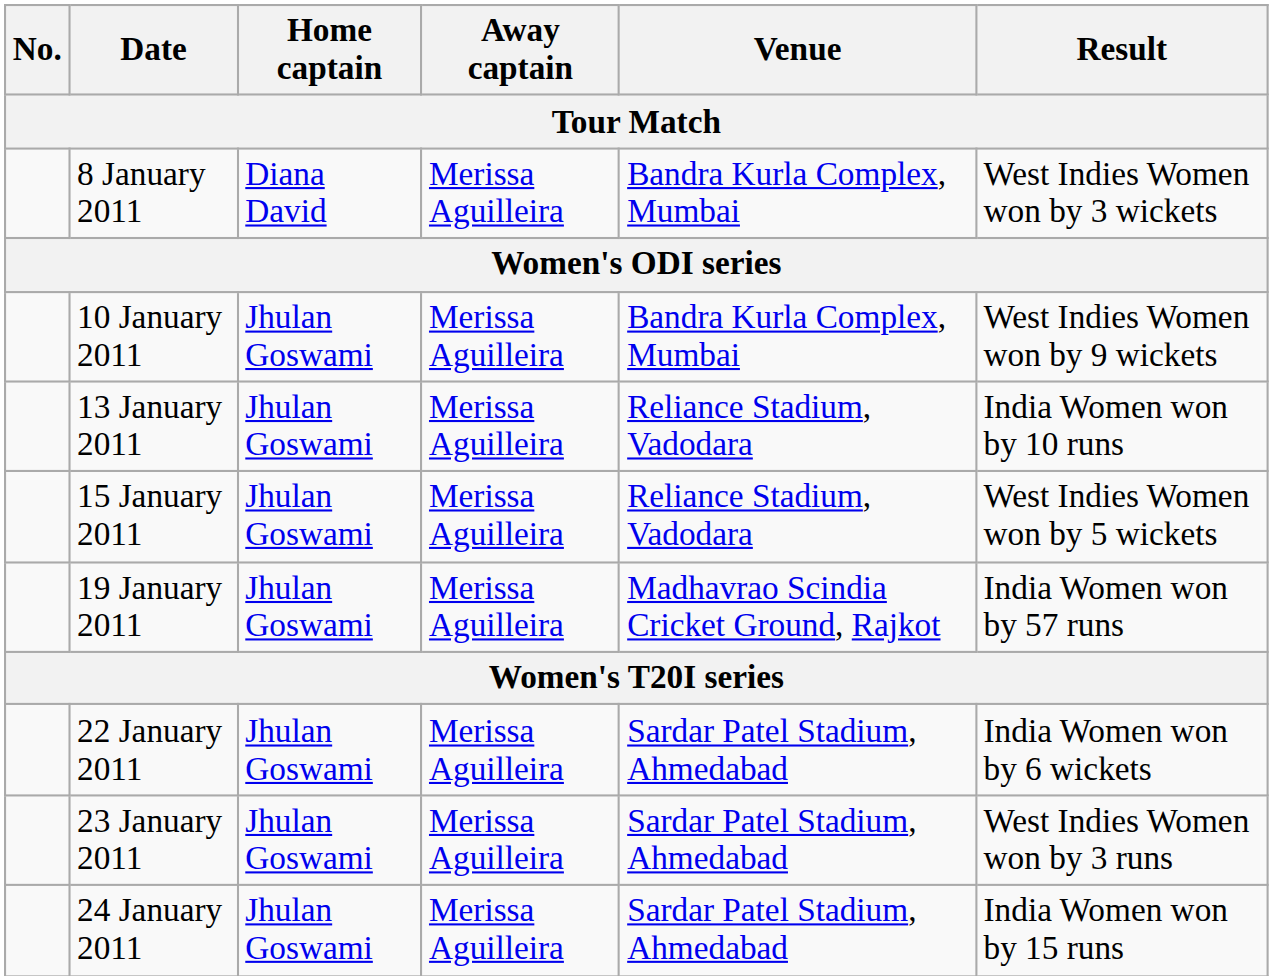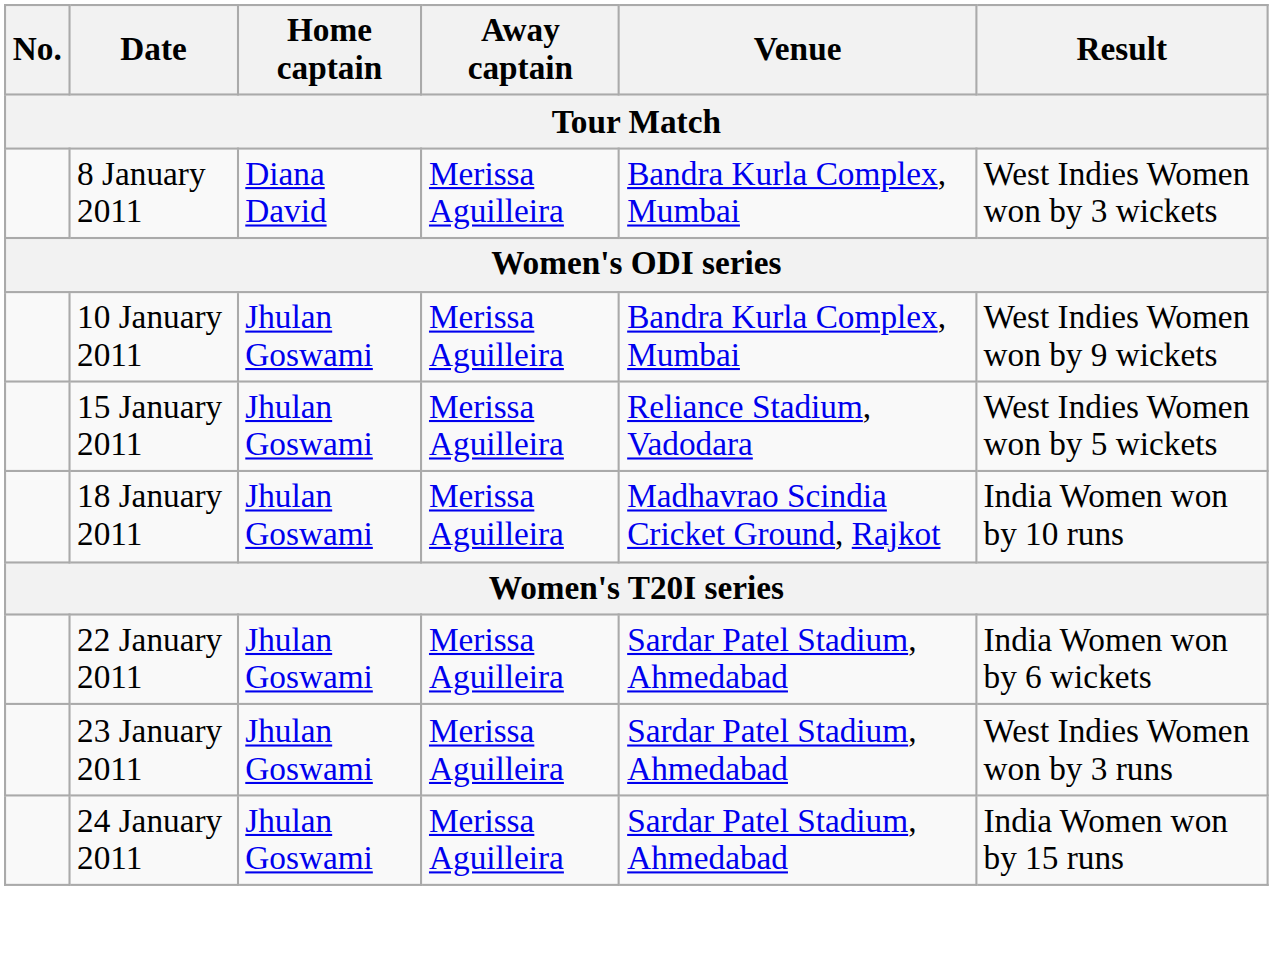- row: 13 January 2011 | Jhulan Goswami | Merissa Aguilleira | Reliance Stadium, Vadodara | India Women won by 10 runs
+ row: 18 January 2011 | Jhulan Goswami | Merissa Aguilleira | Madhavrao Scindia Cricket Ground, Rajkot | India Women won by 10 runs
- row: 19 January 2011 | Jhulan Goswami | Merissa Aguilleira | Madhavrao Scindia Cricket Ground, Rajkot | India Women won by 57 runs
